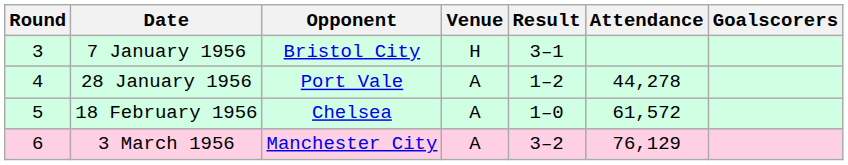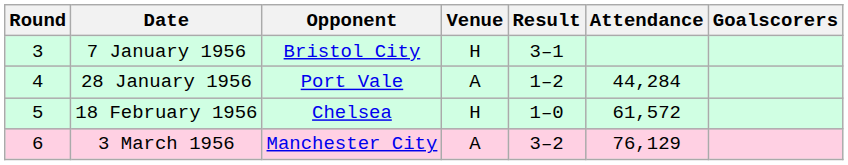28 January 1956 | Attendance: 44,278 -> 44,284
18 February 1956 | Venue: A -> H
